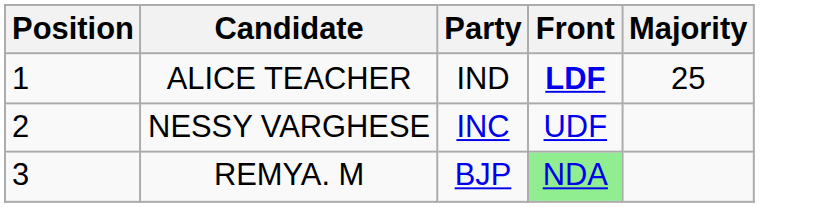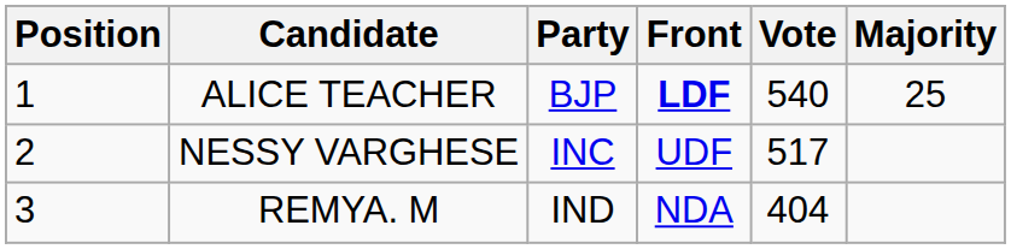+ column: Vote | 540 | 517 | 404
ALICE TEACHER | Party: IND -> BJP
REMYA. M | Party: BJP -> IND
REMYA. M | Front: lightgreen background -> no background
